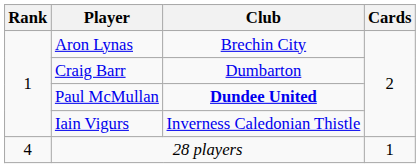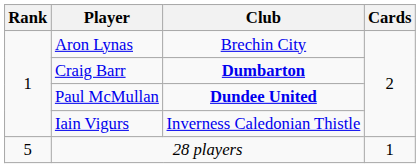Craig Barr | Club: normal -> bold
28 players | Rank: 4 -> 5
